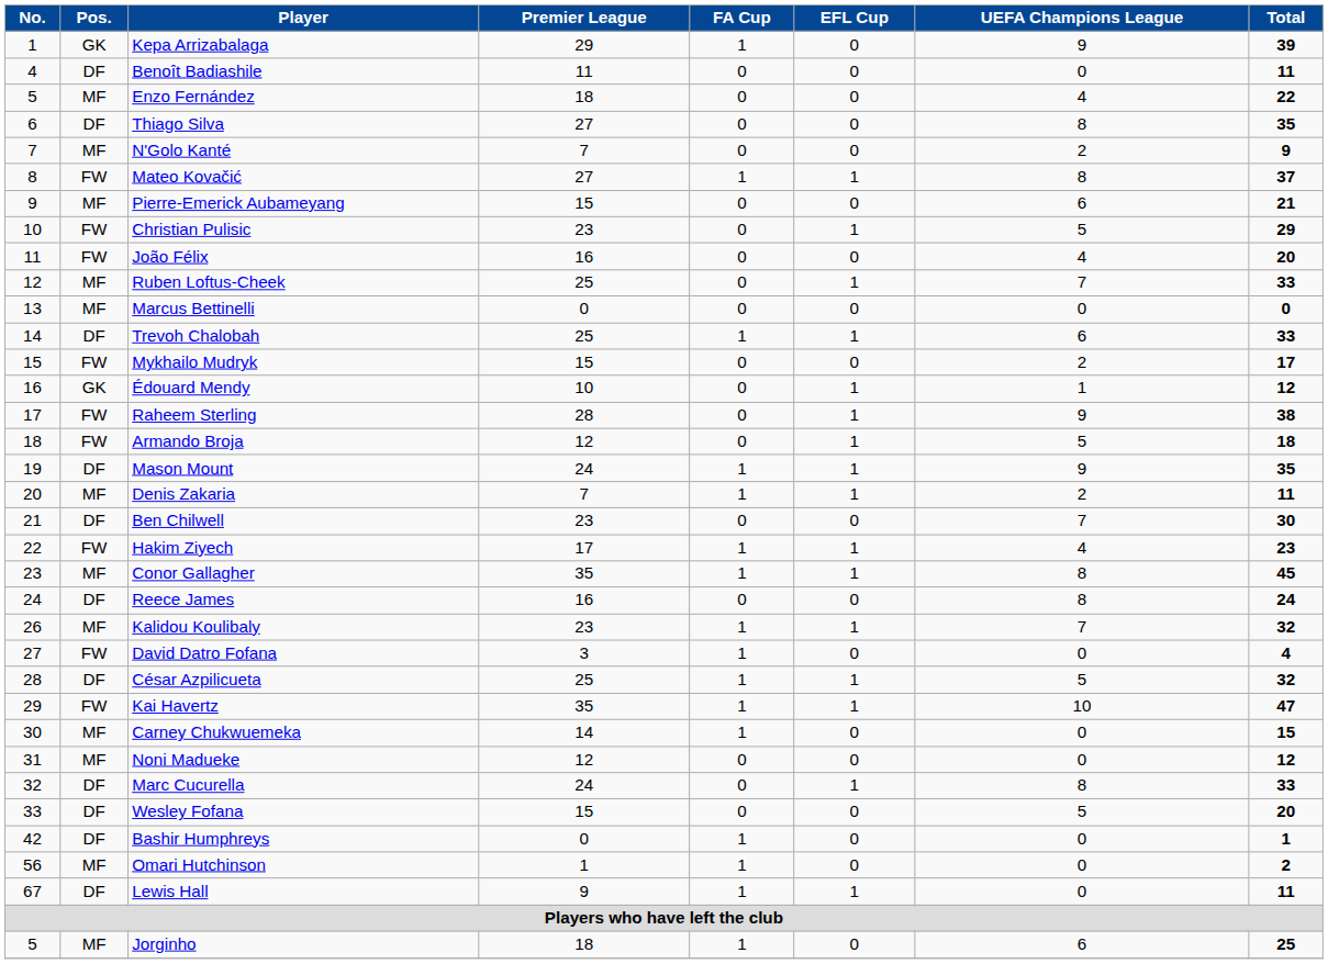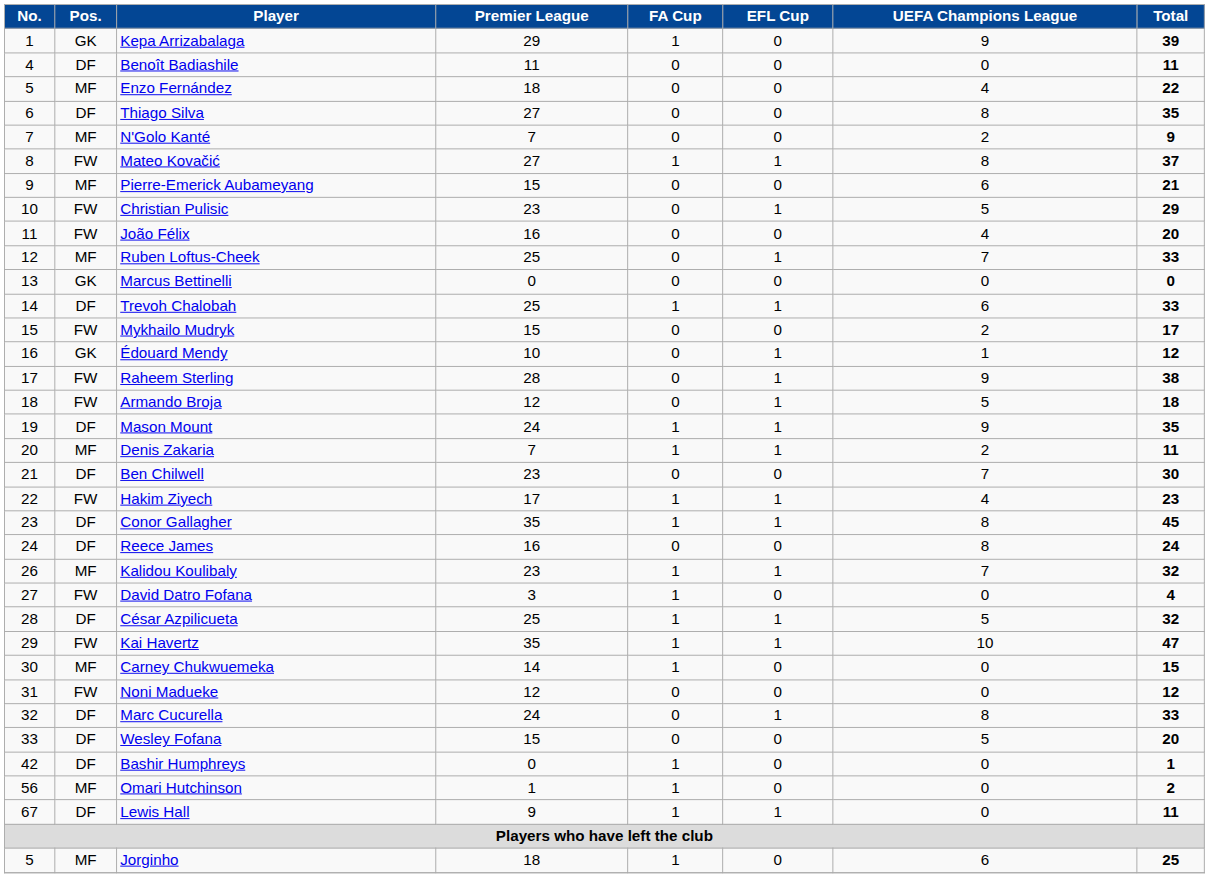Marcus Bettinelli | Pos.: MF -> GK
Conor Gallagher | Pos.: MF -> DF
Noni Madueke | Pos.: MF -> FW
